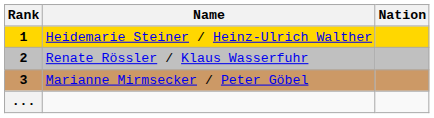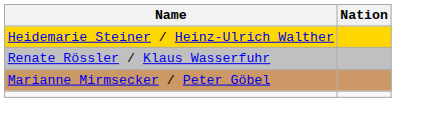- column: Rank | 1 | 2 | 3 | ...
